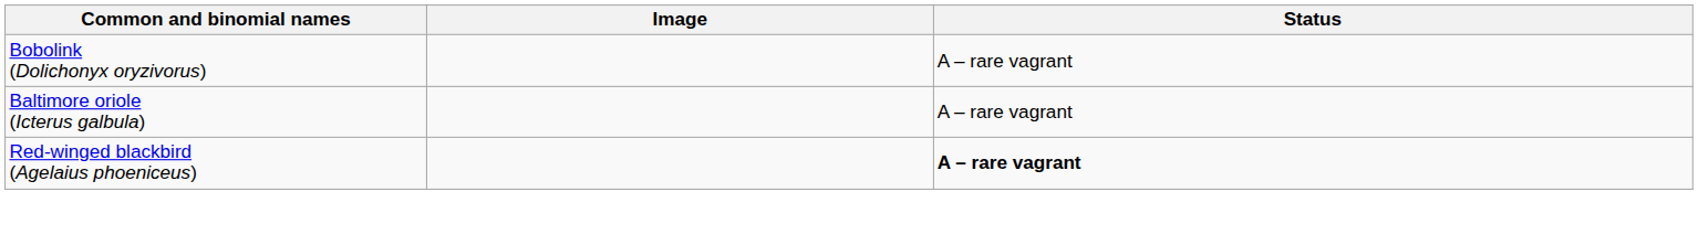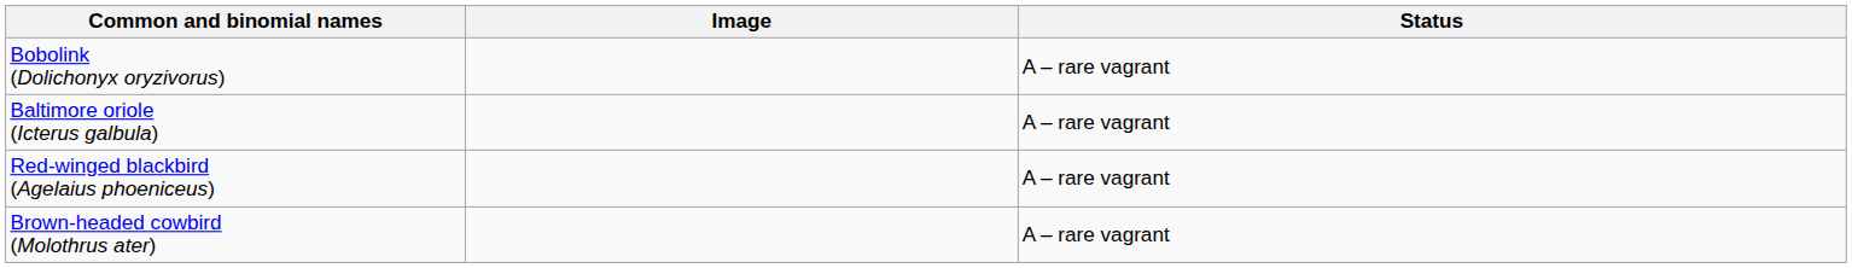Red-winged blackbird (Agelaius phoeniceus) | Status: bold -> normal
+ row: Brown-headed cowbird (Molothrus ater) | A – rare vagrant
